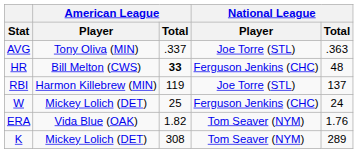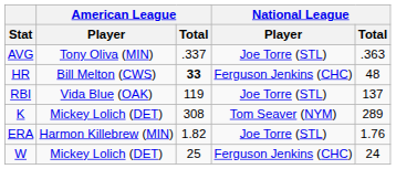RBI | American League / Player: Harmon Killebrew (MIN) -> Vida Blue (OAK)
rows swapped: W <-> K
ERA | American League / Player: Vida Blue (OAK) -> Harmon Killebrew (MIN)
ERA | National League / Player: Tom Seaver (NYM) -> Joe Torre (STL)
